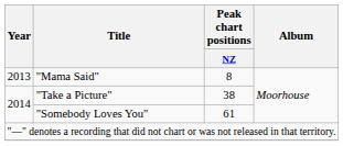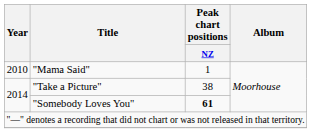"Mama Said" | Year: 2013 -> 2010
"Mama Said" | Peak chart positions / NZ: 8 -> 1
"Somebody Loves You" | Peak chart positions / NZ: normal -> bold
